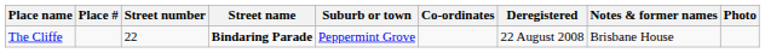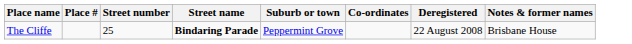- column: Photo
The Cliffe | Street number: 22 -> 25
